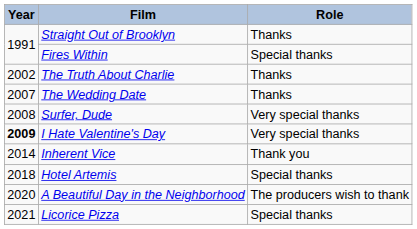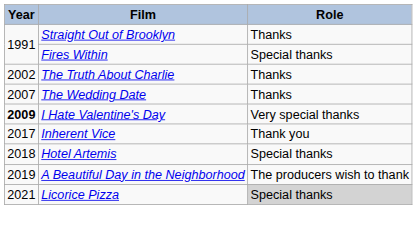- row: 2008 | Surfer, Dude | Very special thanks
Inherent Vice | Year: 2014 -> 2017
A Beautiful Day in the Neighborhood | Year: 2020 -> 2019
Licorice Pizza | Role: no background -> lightgrey background
